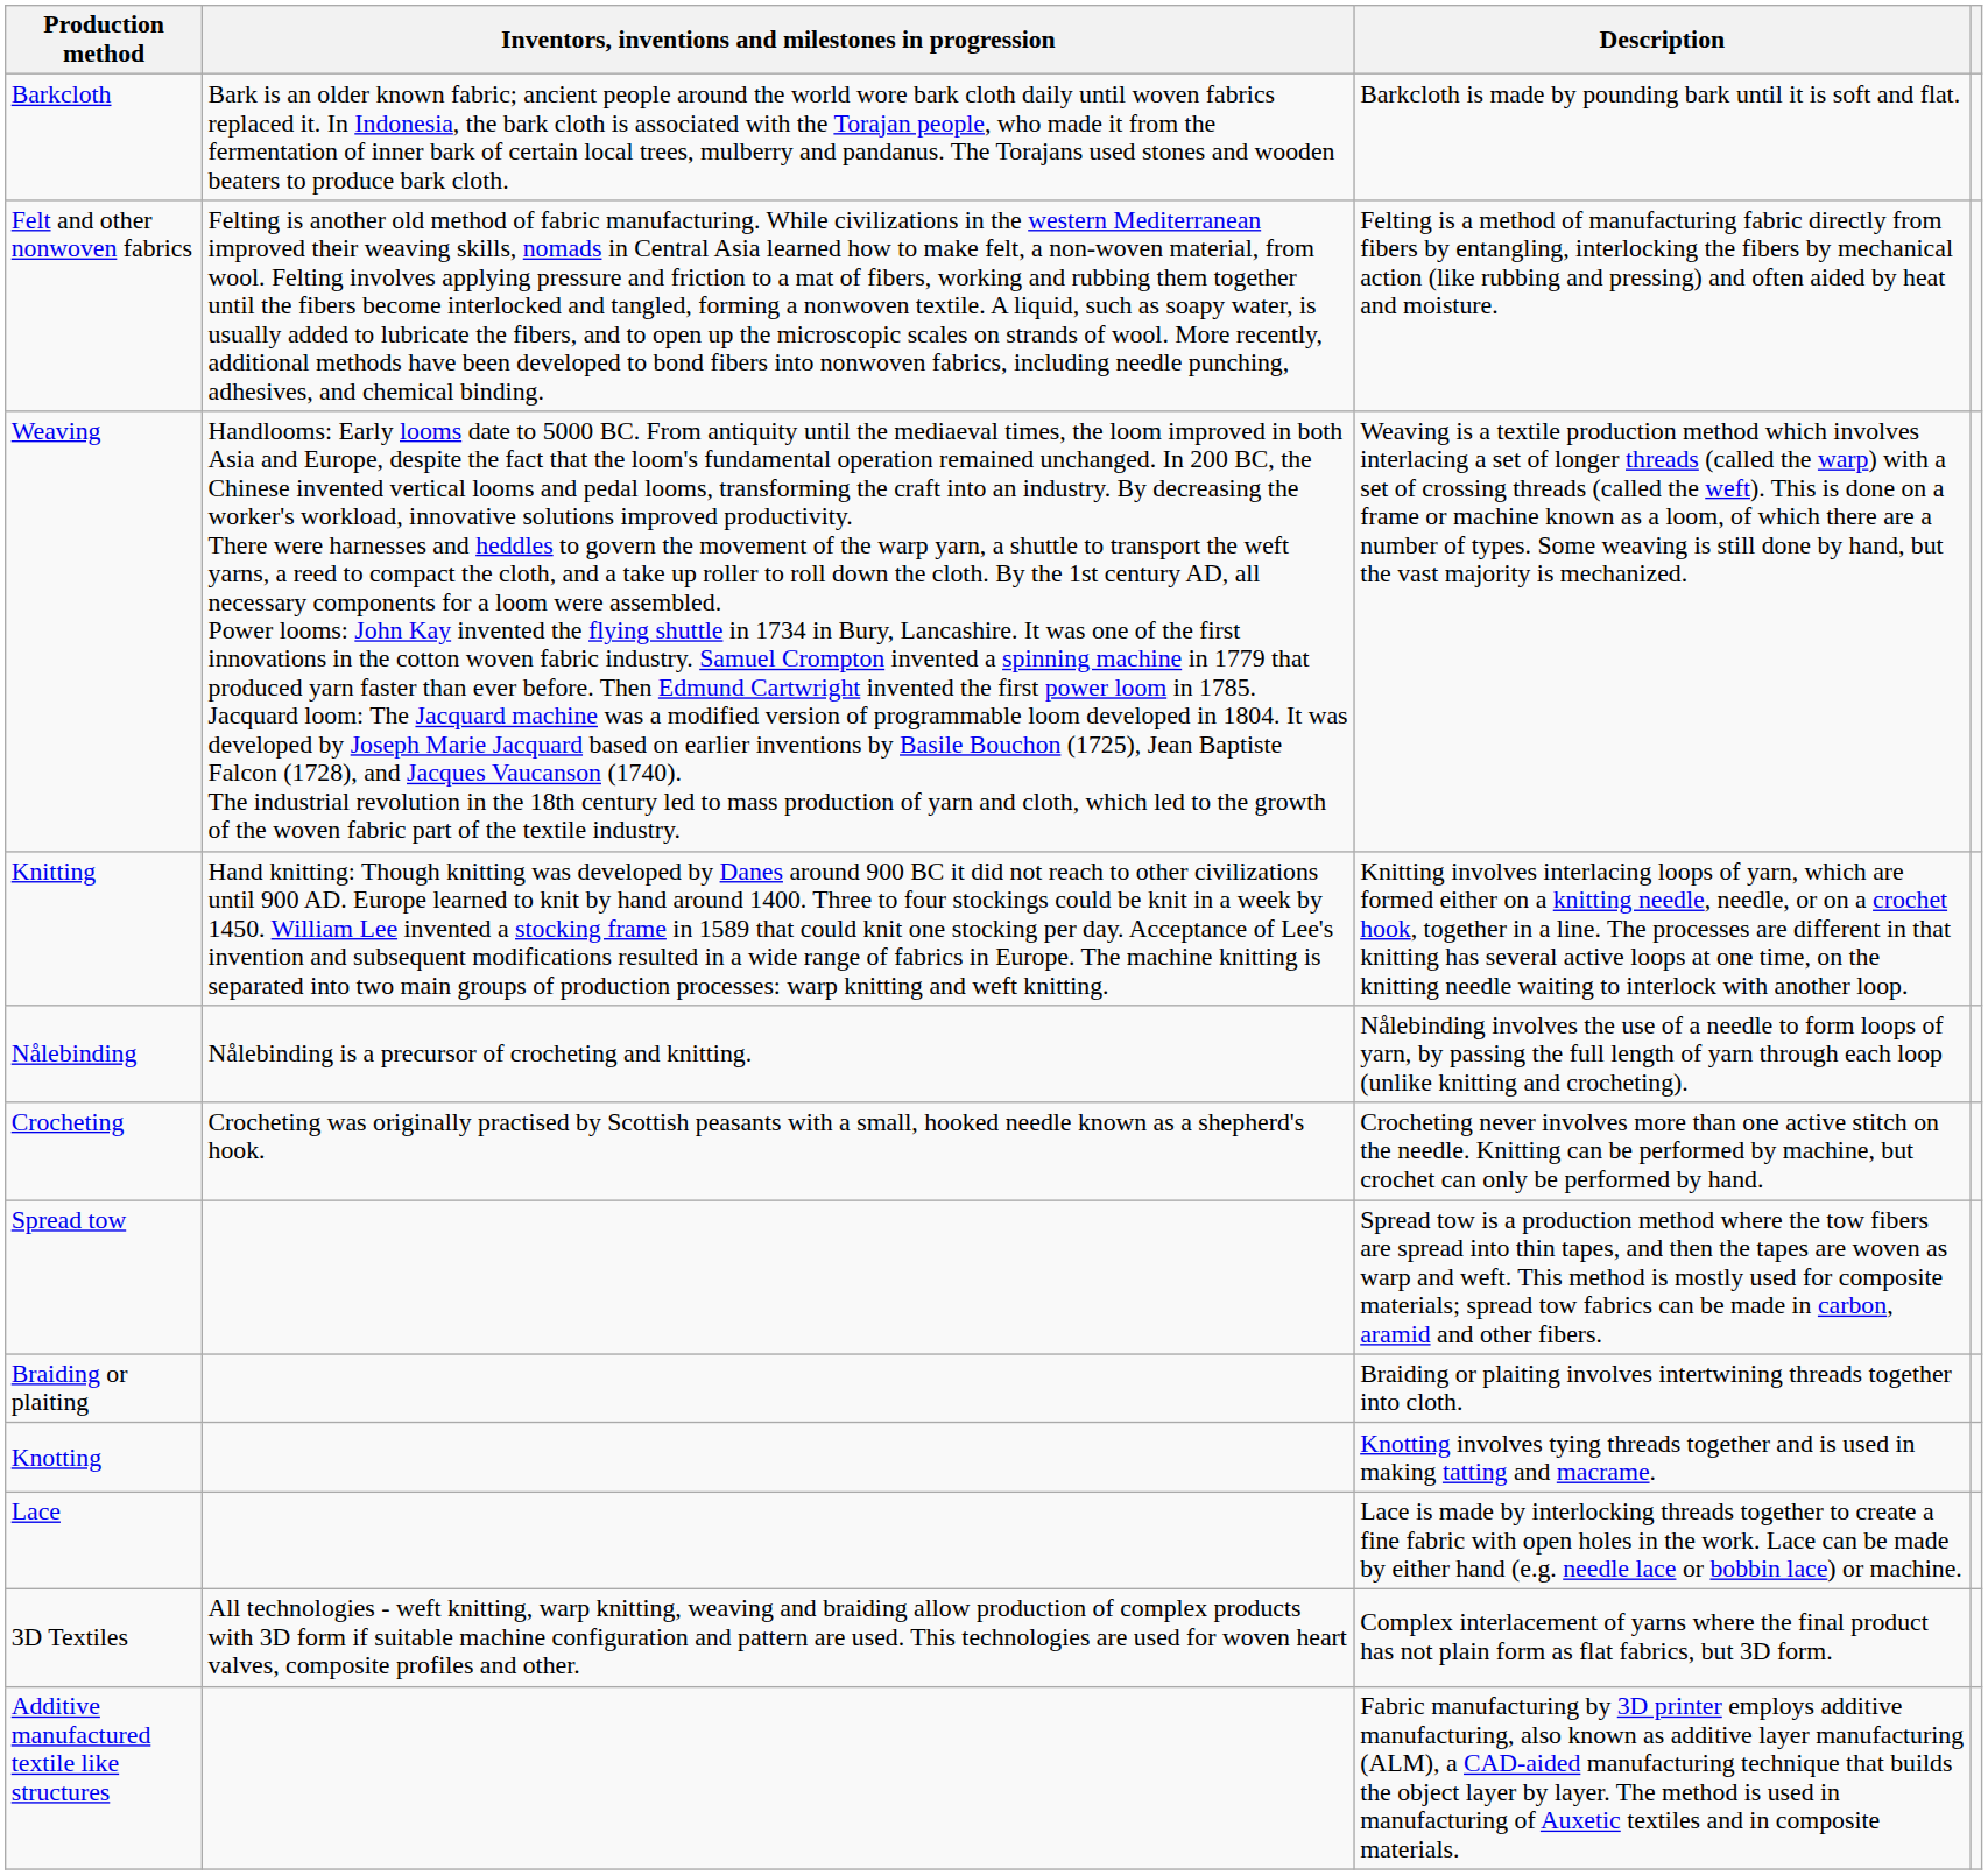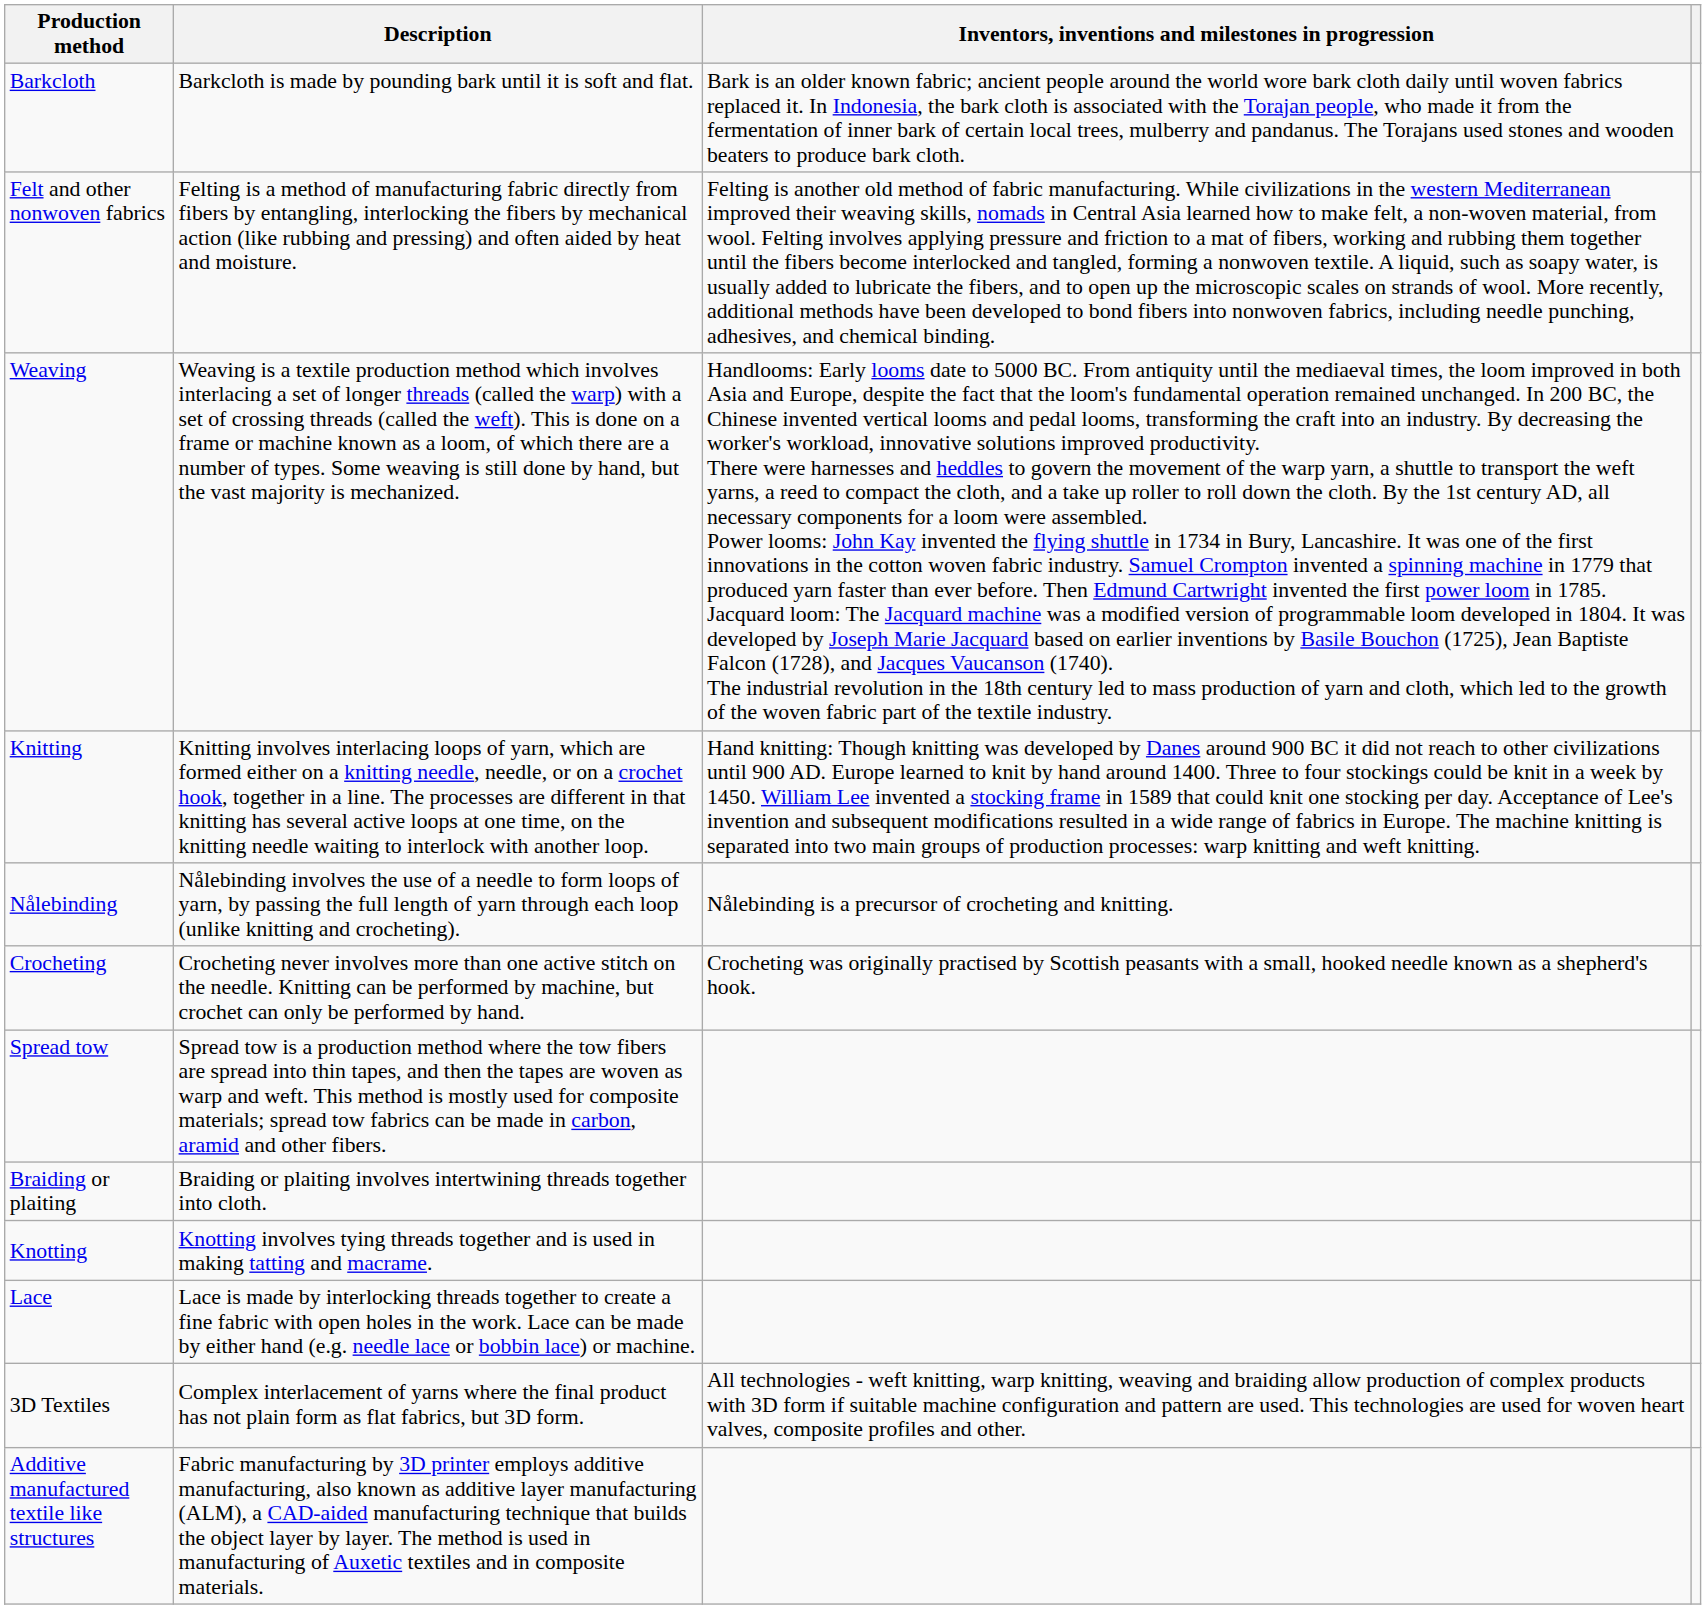columns swapped: Description <-> Inventors, inventions and milestones in progression
